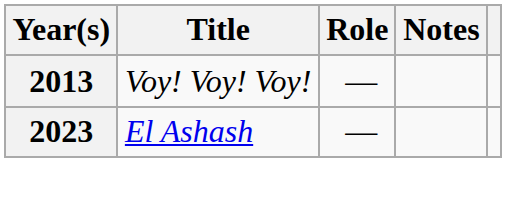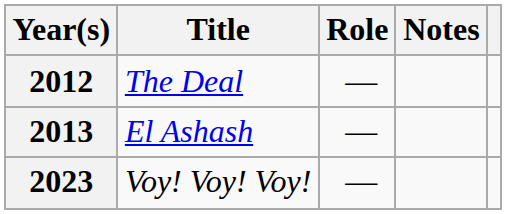+ row: 2012 | The Deal | —
2013 | Title: Voy! Voy! Voy! -> El Ashash
2023 | Title: El Ashash -> Voy! Voy! Voy!
